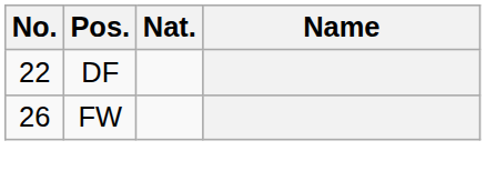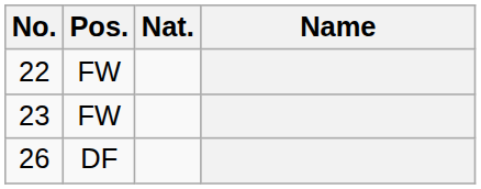22 | Pos.: DF -> FW
+ row: 23 | FW
26 | Pos.: FW -> DF
